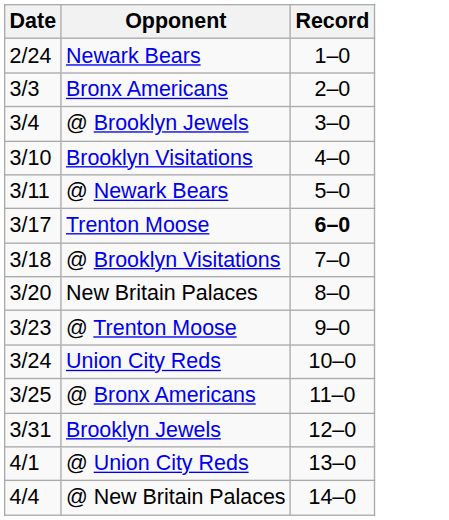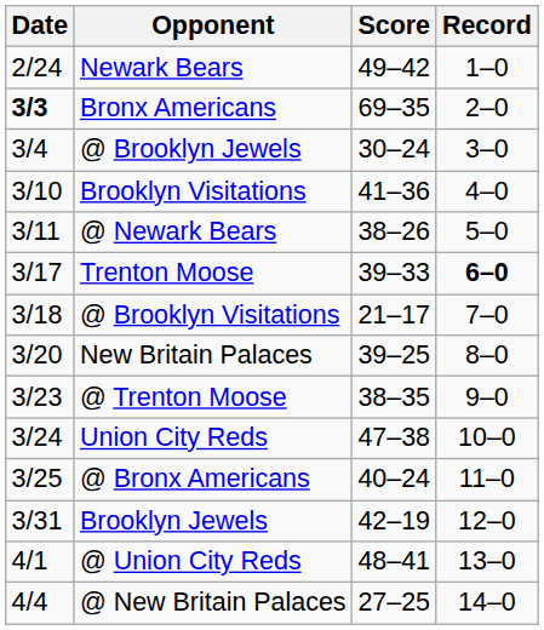+ column: Score | 49–42 | 69–35 | 30–24 | 41–36 | 38–26 | 39–33 | 21–17 | 39–25 | 38–35 | 47–38 | 40–24 | 42–19 | 48–41 | 27–25
Bronx Americans | Date: normal -> bold
